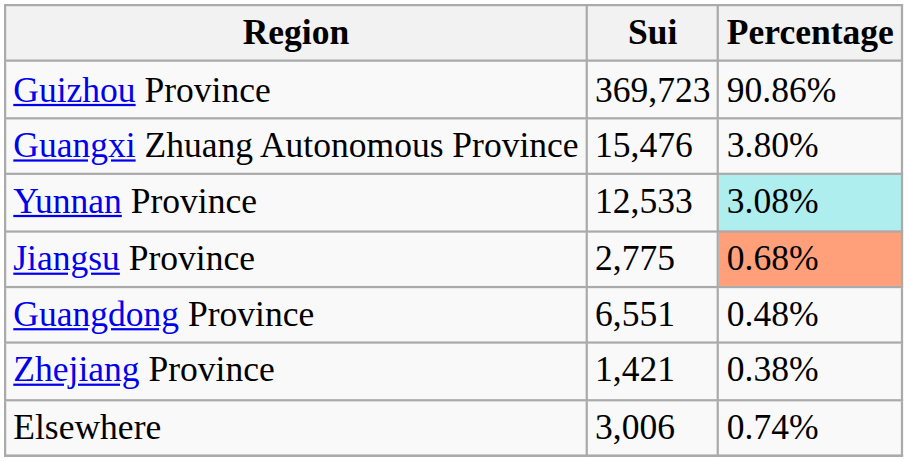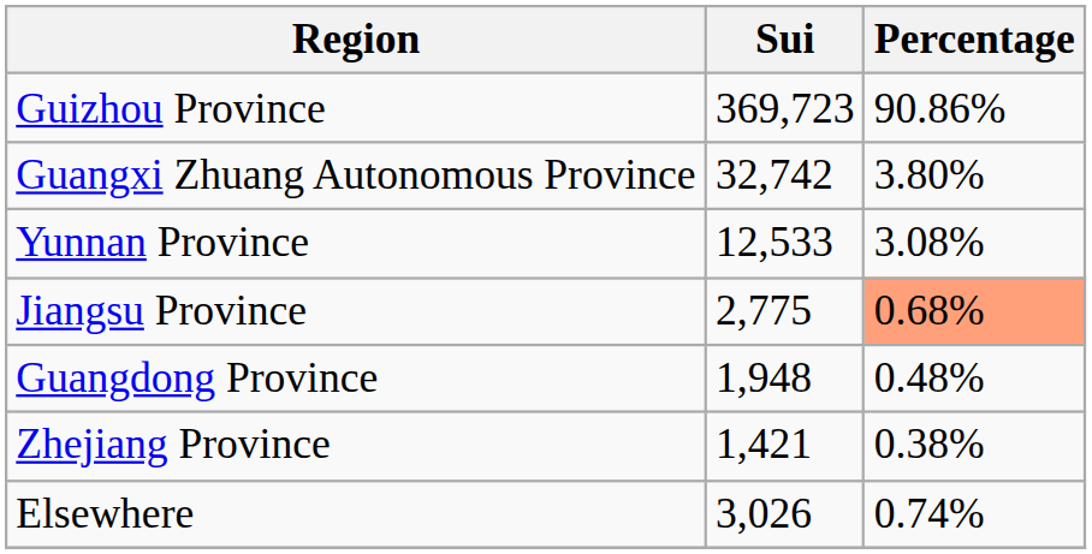Guangxi Zhuang Autonomous Province | Sui: 15,476 -> 32,742
Yunnan Province | Percentage: paleturquoise background -> no background
Guangdong Province | Sui: 6,551 -> 1,948
Elsewhere | Sui: 3,006 -> 3,026
